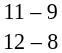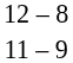rows swapped: 11 – 9 <-> 12 – 8
